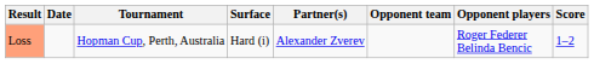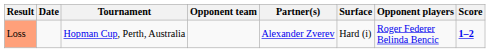columns swapped: Surface <-> Opponent team
Loss | Score: normal -> bold
